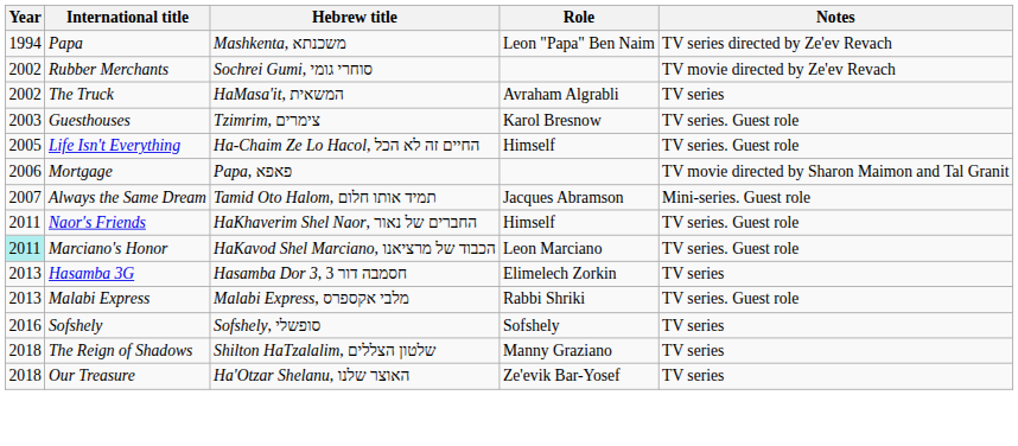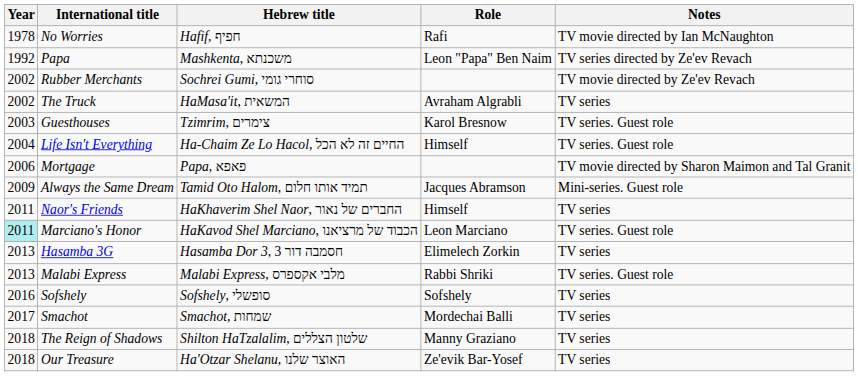+ row: 1978 | No Worries | Hafif, חפיף | Rafi | TV movie directed by Ian McNaughton
Papa | Year: 1994 -> 1992
Life Isn't Everything | Year: 2005 -> 2004
Always the Same Dream | Year: 2007 -> 2009
Naor's Friends | Notes: TV series. Guest role -> TV series
+ row: 2017 | Smachot | Smachot, שמחות | Mordechai Balli | TV series
